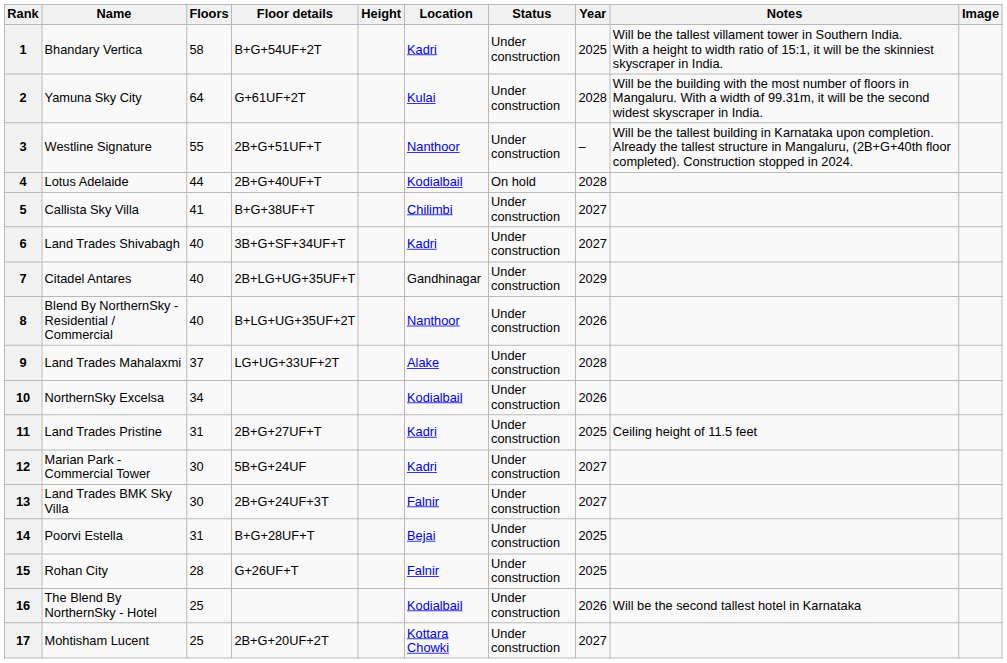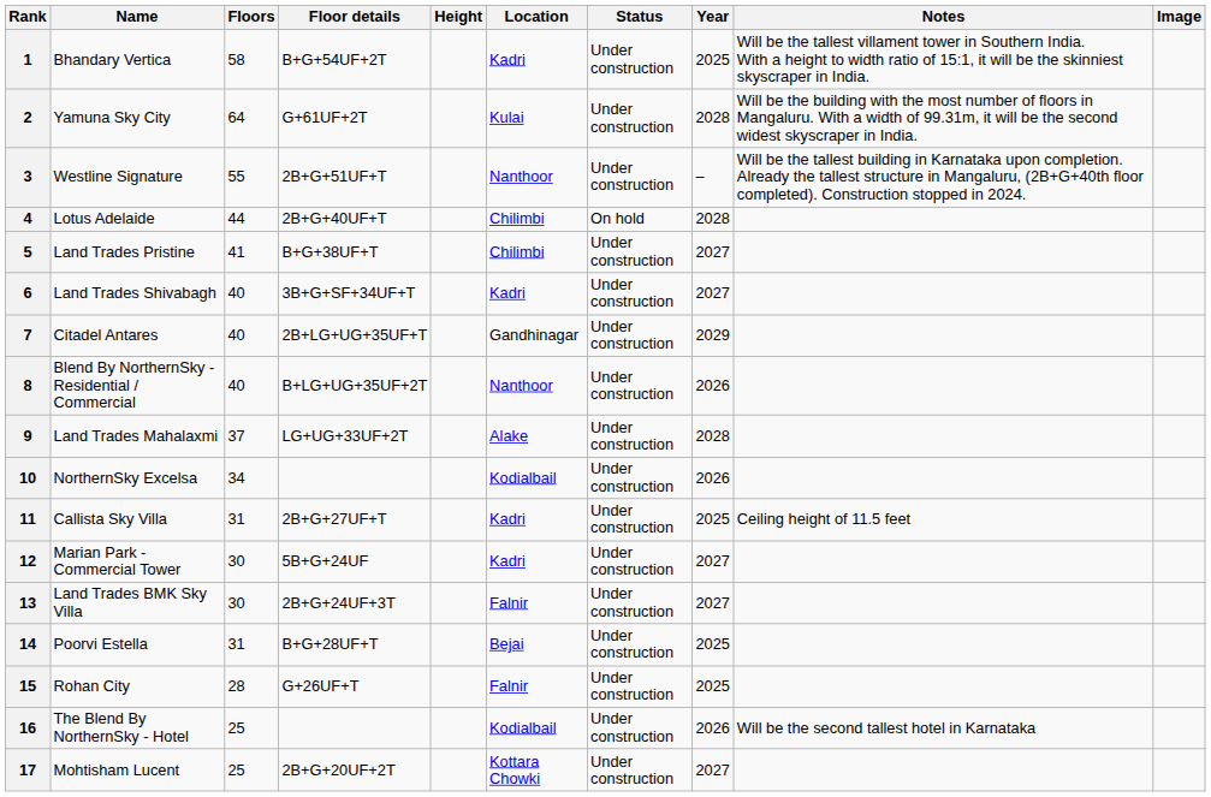4 | Location: Kodialbail -> Chilimbi
5 | Name: Callista Sky Villa -> Land Trades Pristine
11 | Name: Land Trades Pristine -> Callista Sky Villa
